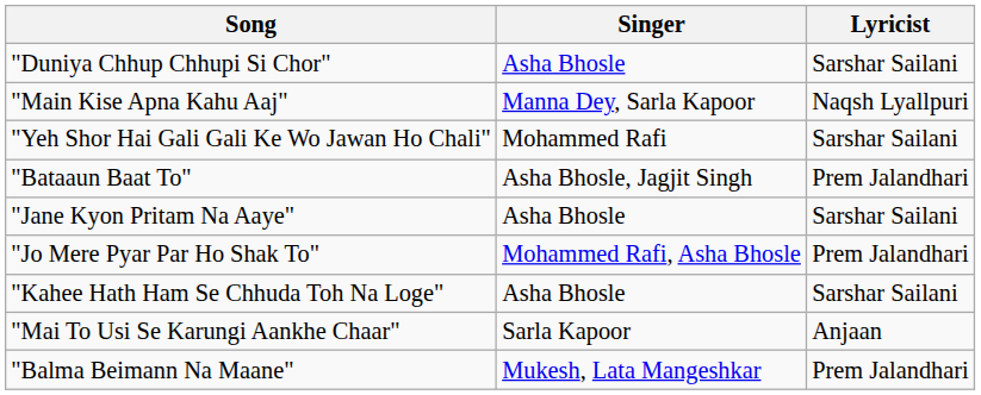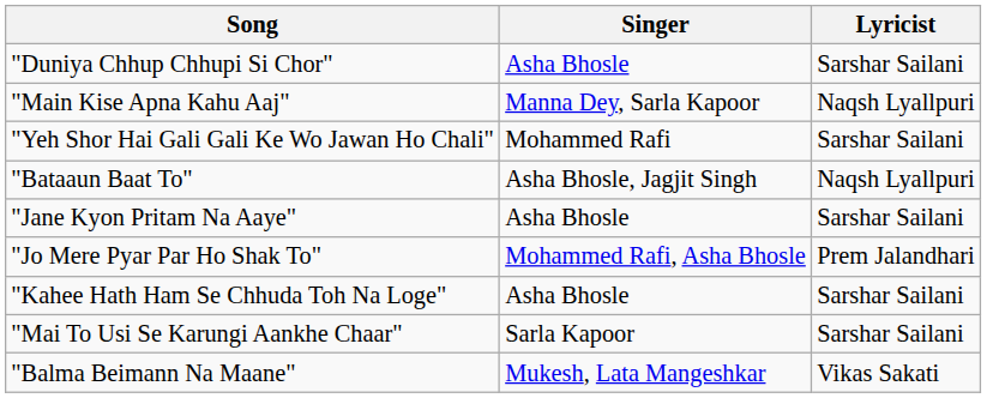"Bataaun Baat To" | Lyricist: Prem Jalandhari -> Naqsh Lyallpuri
"Mai To Usi Se Karungi Aankhe Chaar" | Lyricist: Anjaan -> Sarshar Sailani
"Balma Beimann Na Maane" | Lyricist: Prem Jalandhari -> Vikas Sakati
